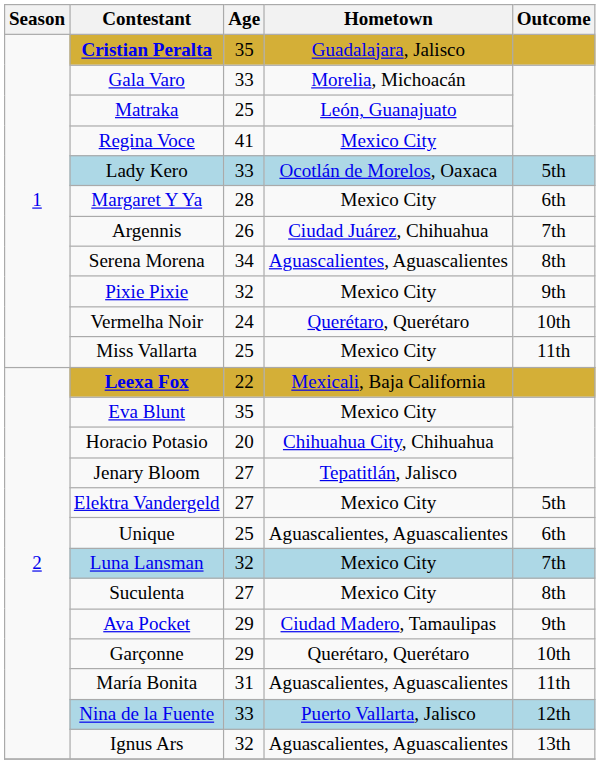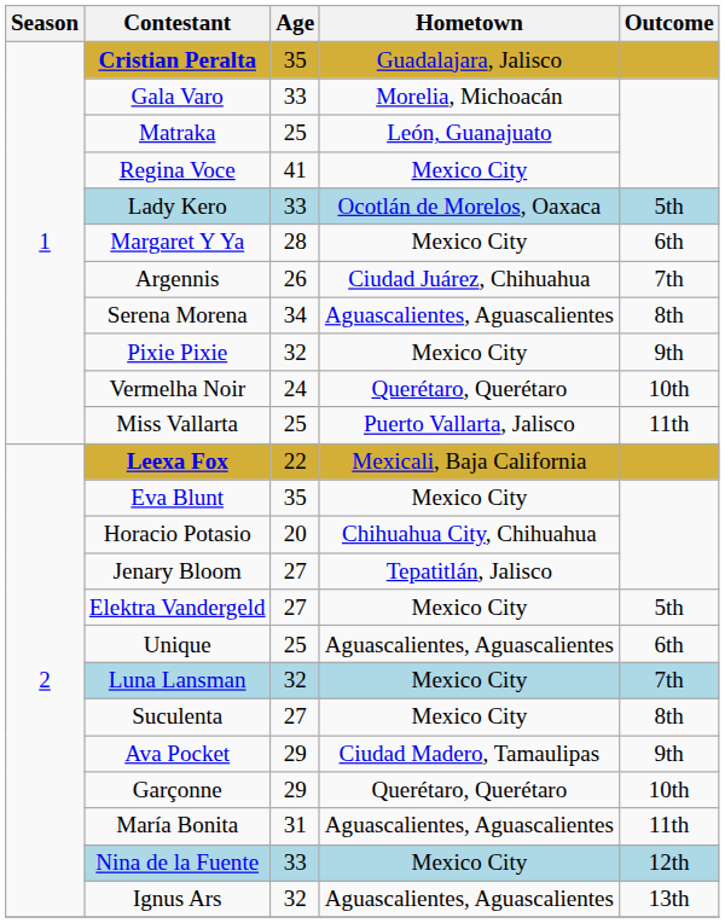Miss Vallarta | Hometown: Mexico City -> Puerto Vallarta, Jalisco
Nina de la Fuente | Hometown: Puerto Vallarta, Jalisco -> Mexico City
